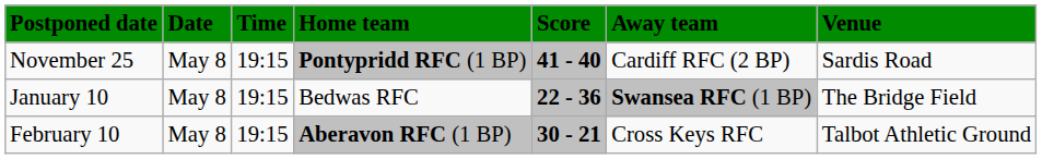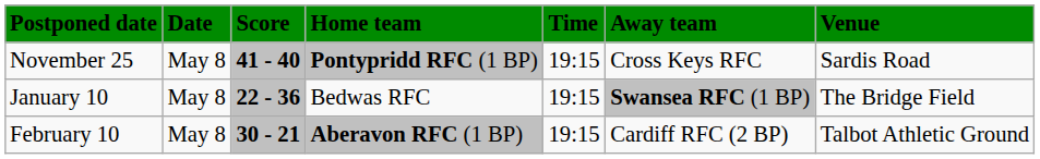columns swapped: Time <-> Score
November 25 | Away team: Cardiff RFC (2 BP) -> Cross Keys RFC
February 10 | Away team: Cross Keys RFC -> Cardiff RFC (2 BP)
